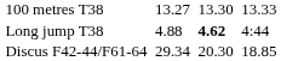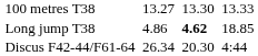Long jump T38 | column 3: 4.88 -> 4.86
Long jump T38 | column 7: 4:44 -> 18.85
Discus F42-44/F61-64 | column 3: 29.34 -> 26.34
Discus F42-44/F61-64 | column 7: 18.85 -> 4:44
